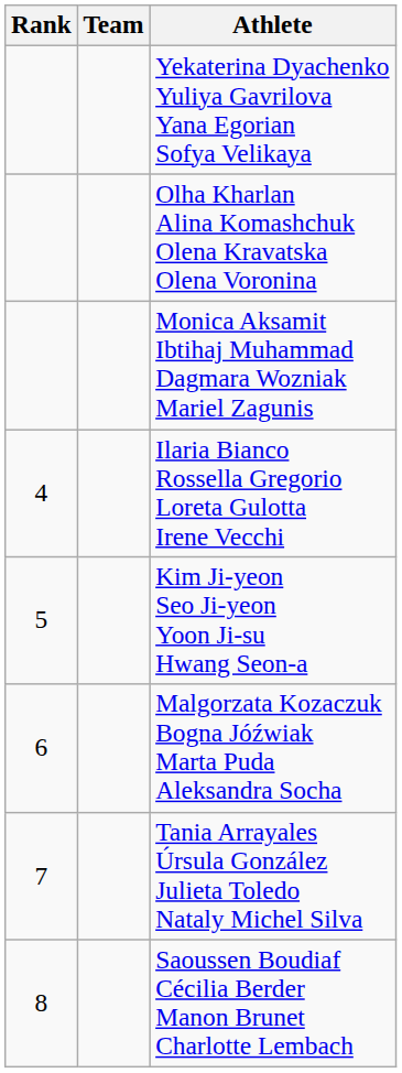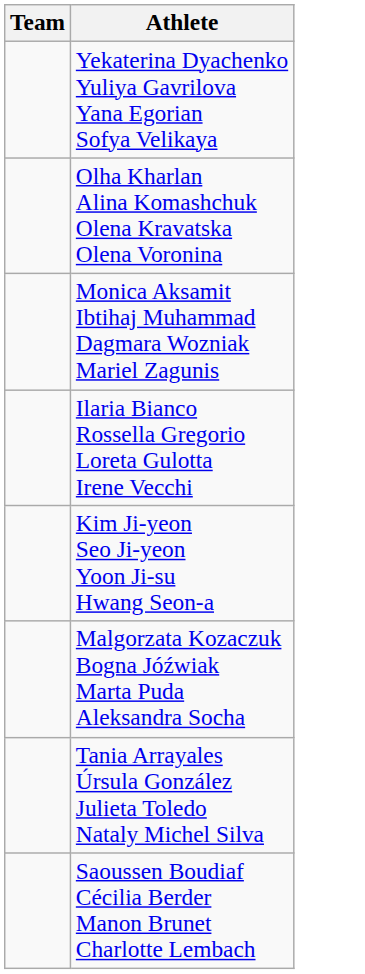- column: Rank | 4 | 5 | 6 | 7 | 8
